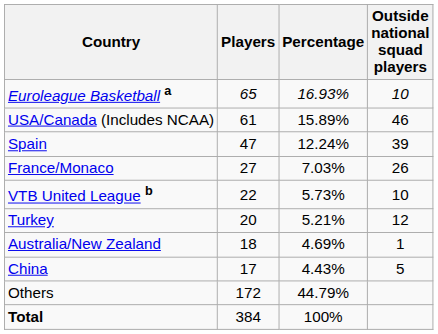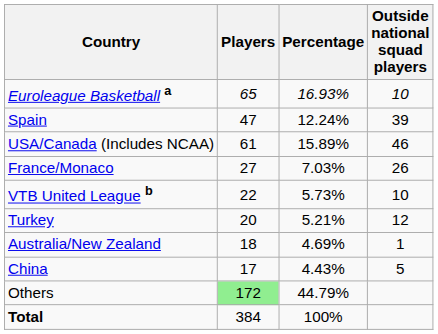rows swapped: USA/Canada (Includes NCAA) <-> Spain
Others | Players: no background -> lightgreen background
